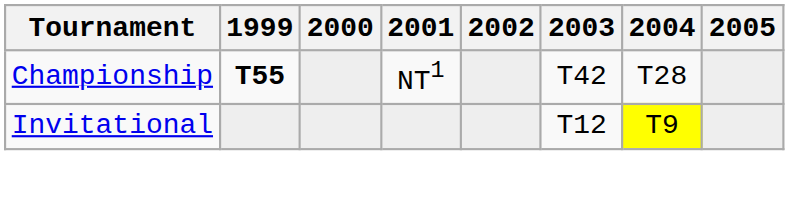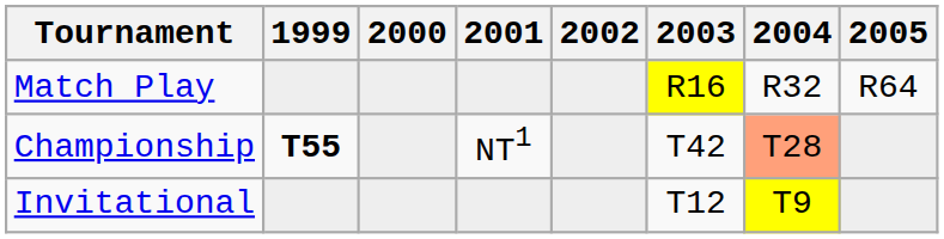+ row: Match Play | R16 | R32 | R64
Championship | 2004: no background -> lightsalmon background
